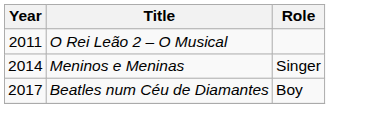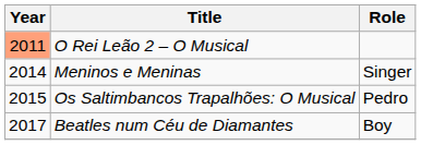O Rei Leão 2 – O Musical | Year: no background -> lightsalmon background
+ row: 2015 | Os Saltimbancos Trapalhões: O Musical | Pedro
